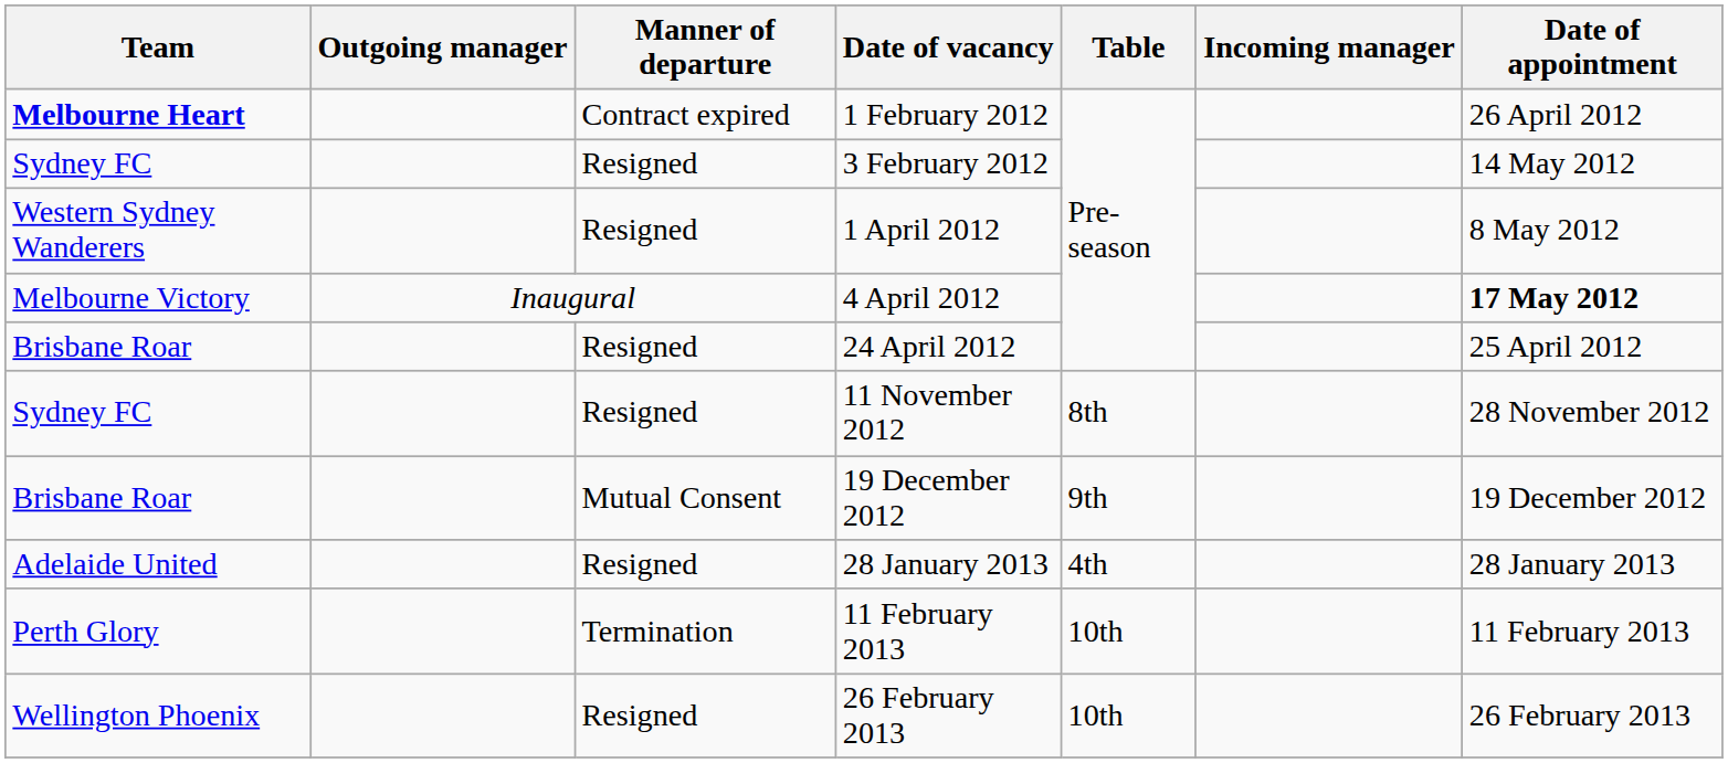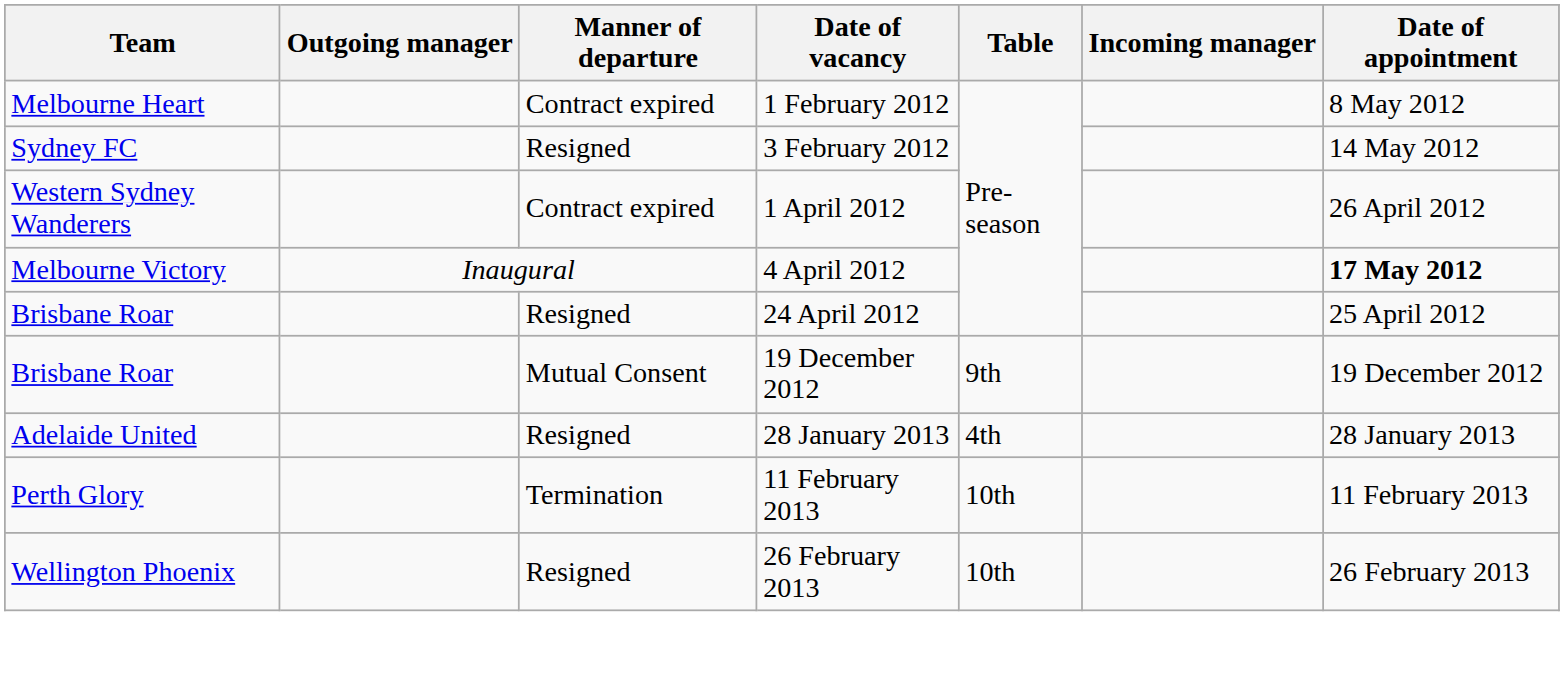1 February 2012 | Team: bold -> normal
1 February 2012 | Date of appointment: 26 April 2012 -> 8 May 2012
1 April 2012 | Manner of departure: Resigned -> Contract expired
1 April 2012 | Date of appointment: 8 May 2012 -> 26 April 2012
- row: Sydney FC | Resigned | 11 November 2012 | 8th | 28 November 2012
